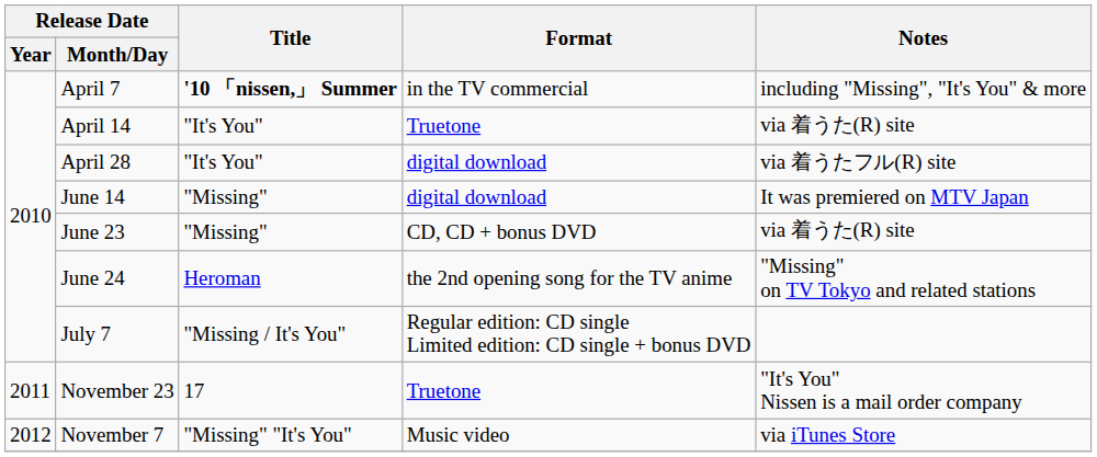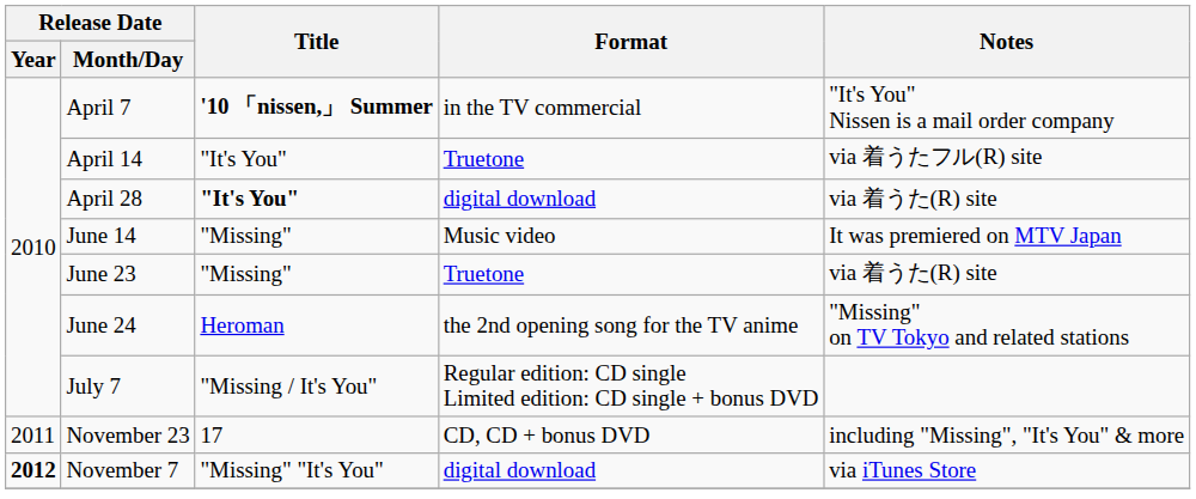April 7 | Notes: including "Missing", "It's You" & more -> "It's You" Nissen is a mail order company
April 14 | Notes: via 着うた(R) site -> via 着うたフル(R) site
April 28 | Title: normal -> bold
April 28 | Notes: via 着うたフル(R) site -> via 着うた(R) site
June 14 | Format: digital download -> Music video
June 23 | Format: CD, CD + bonus DVD -> Truetone
November 23 | Format: Truetone -> CD, CD + bonus DVD
November 23 | Notes: "It's You" Nissen is a mail order company -> including "Missing", "It's You" & more
November 7 | Release Date / Year: normal -> bold
November 7 | Format: Music video -> digital download
